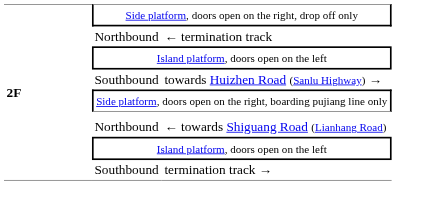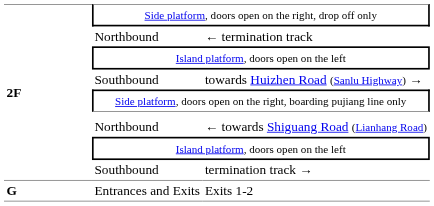+ row: G | Entrances and Exits | Exits 1-2
